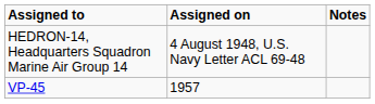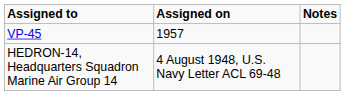rows swapped: HEDRON-14, Headquarters Squadron Marine Air Group 14 <-> VP-45
